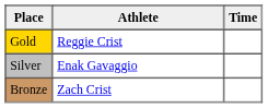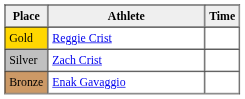Silver | Athlete: Enak Gavaggio -> Zach Crist
Bronze | Athlete: Zach Crist -> Enak Gavaggio
